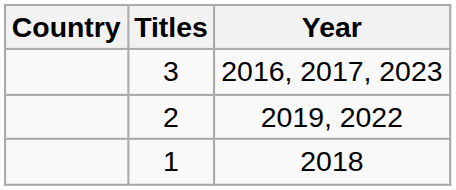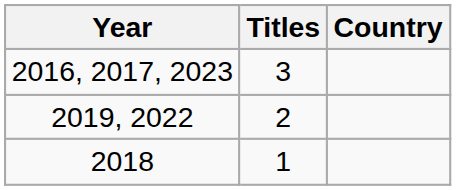columns swapped: Country <-> Year
